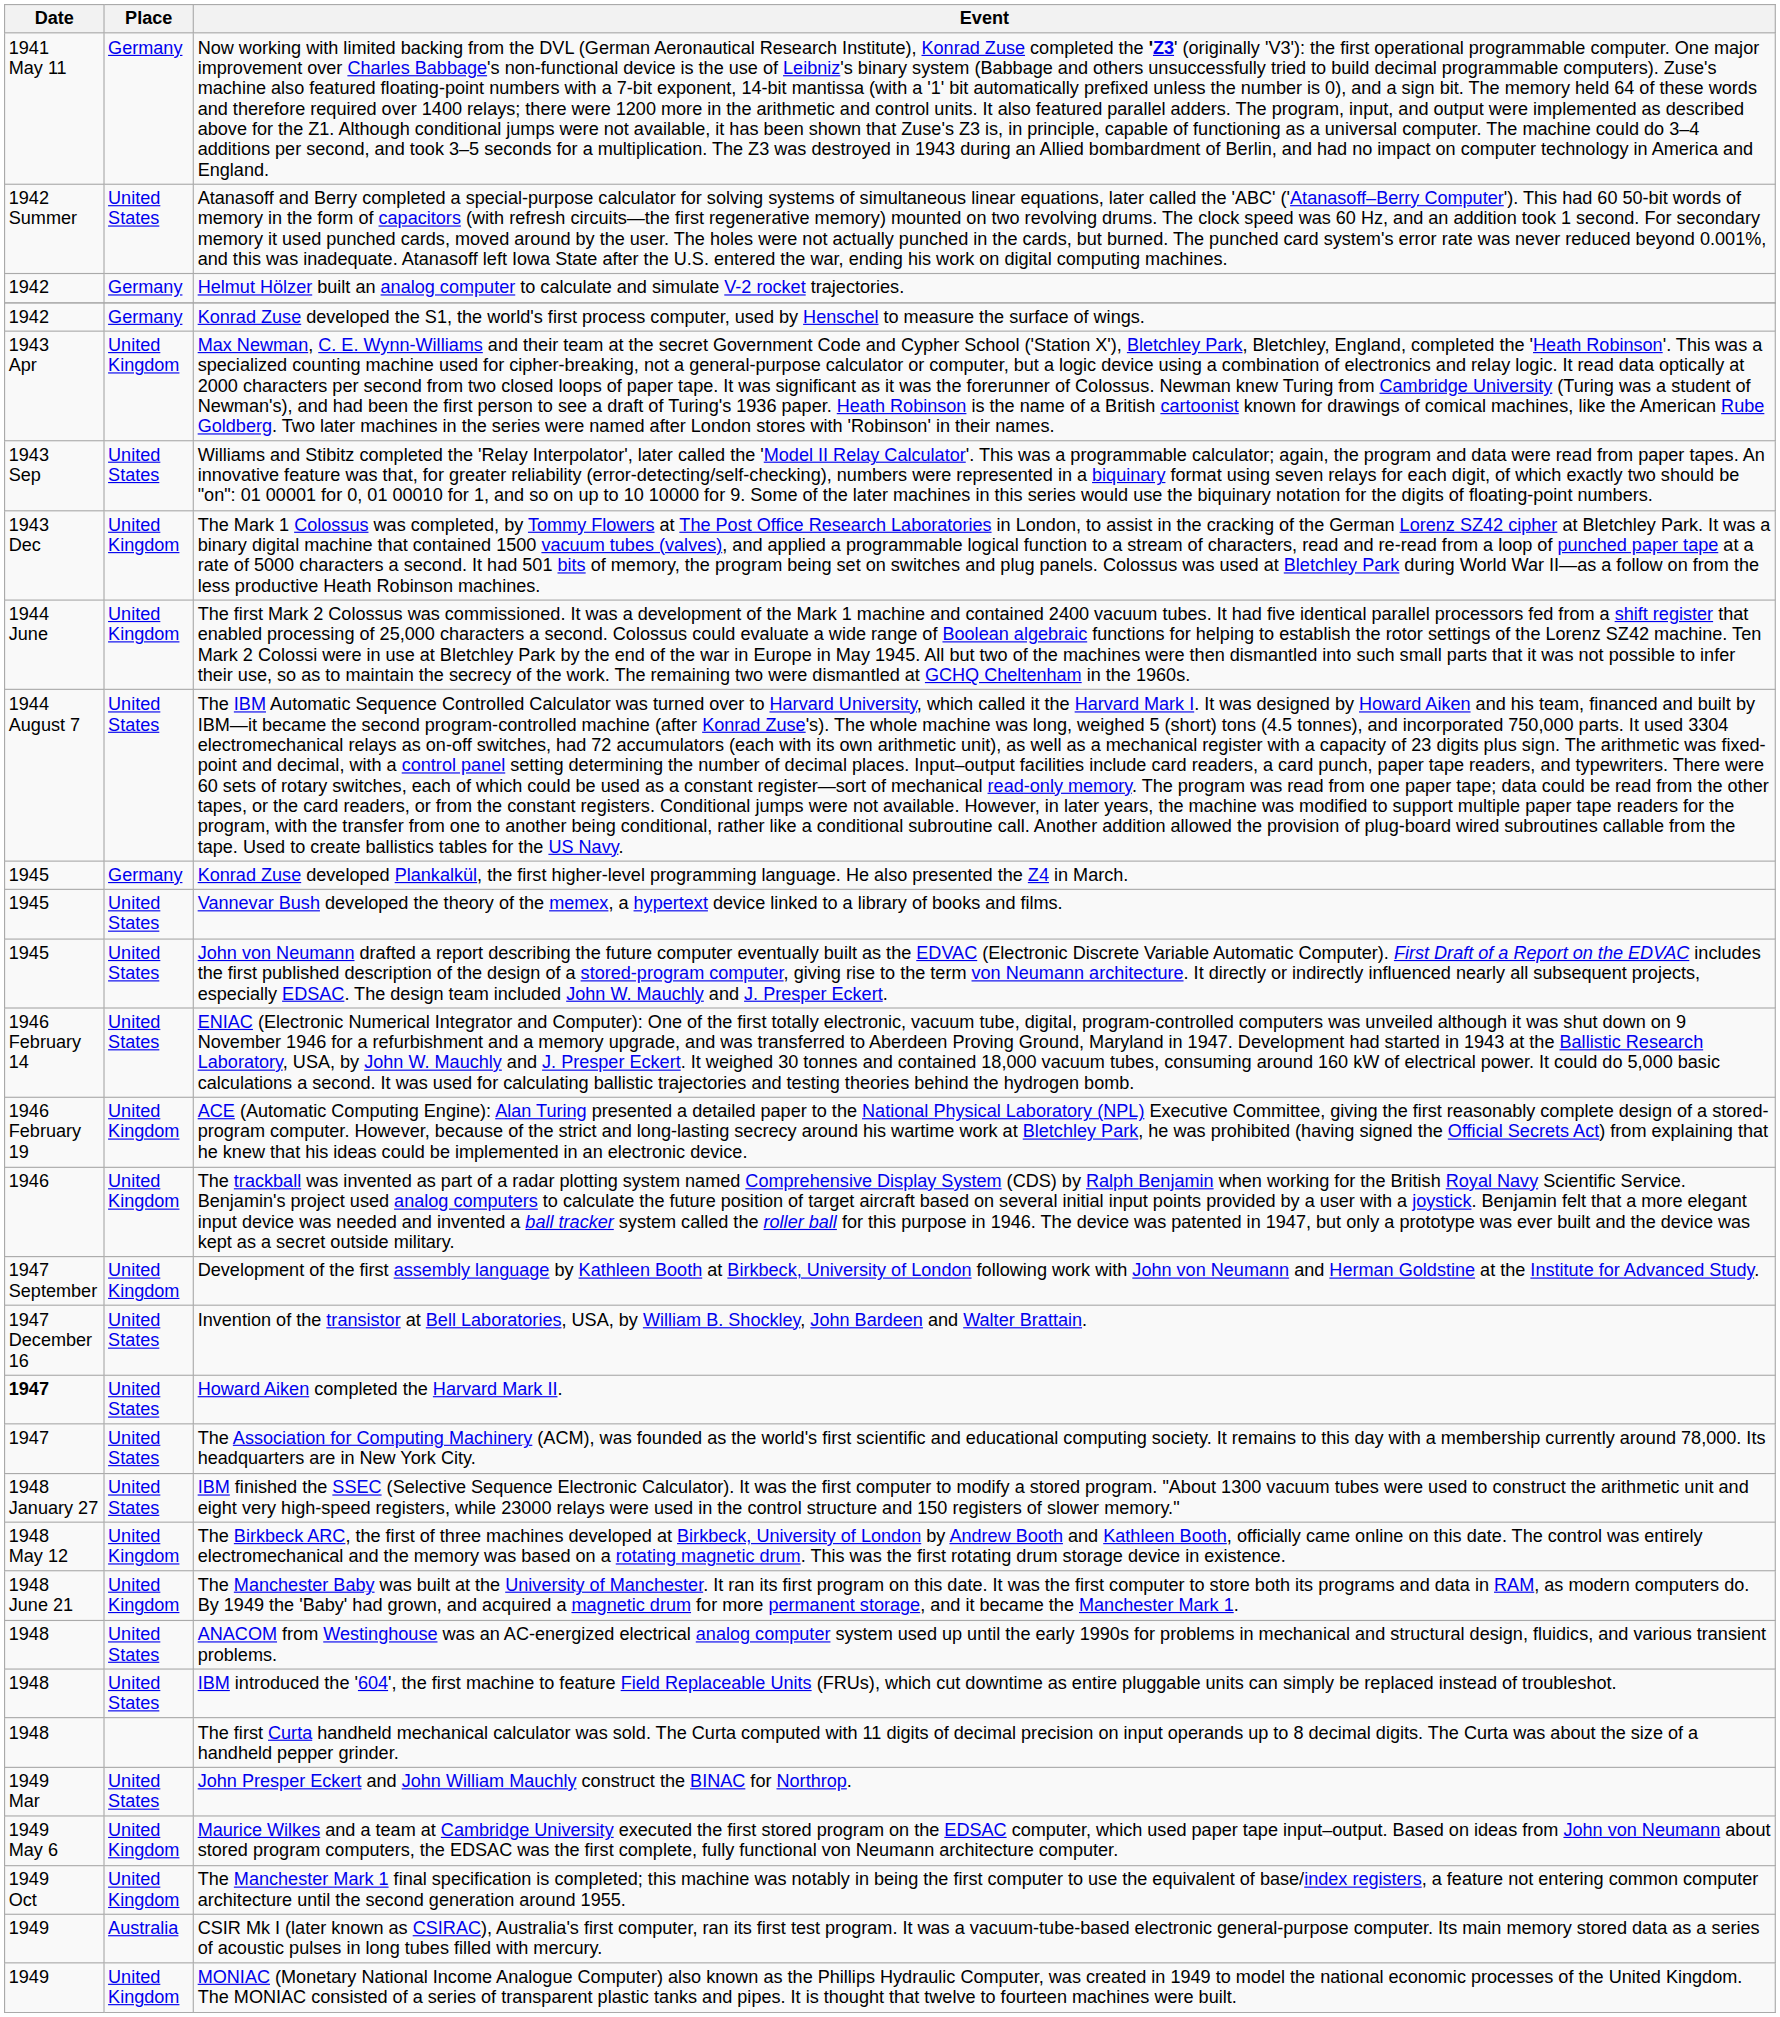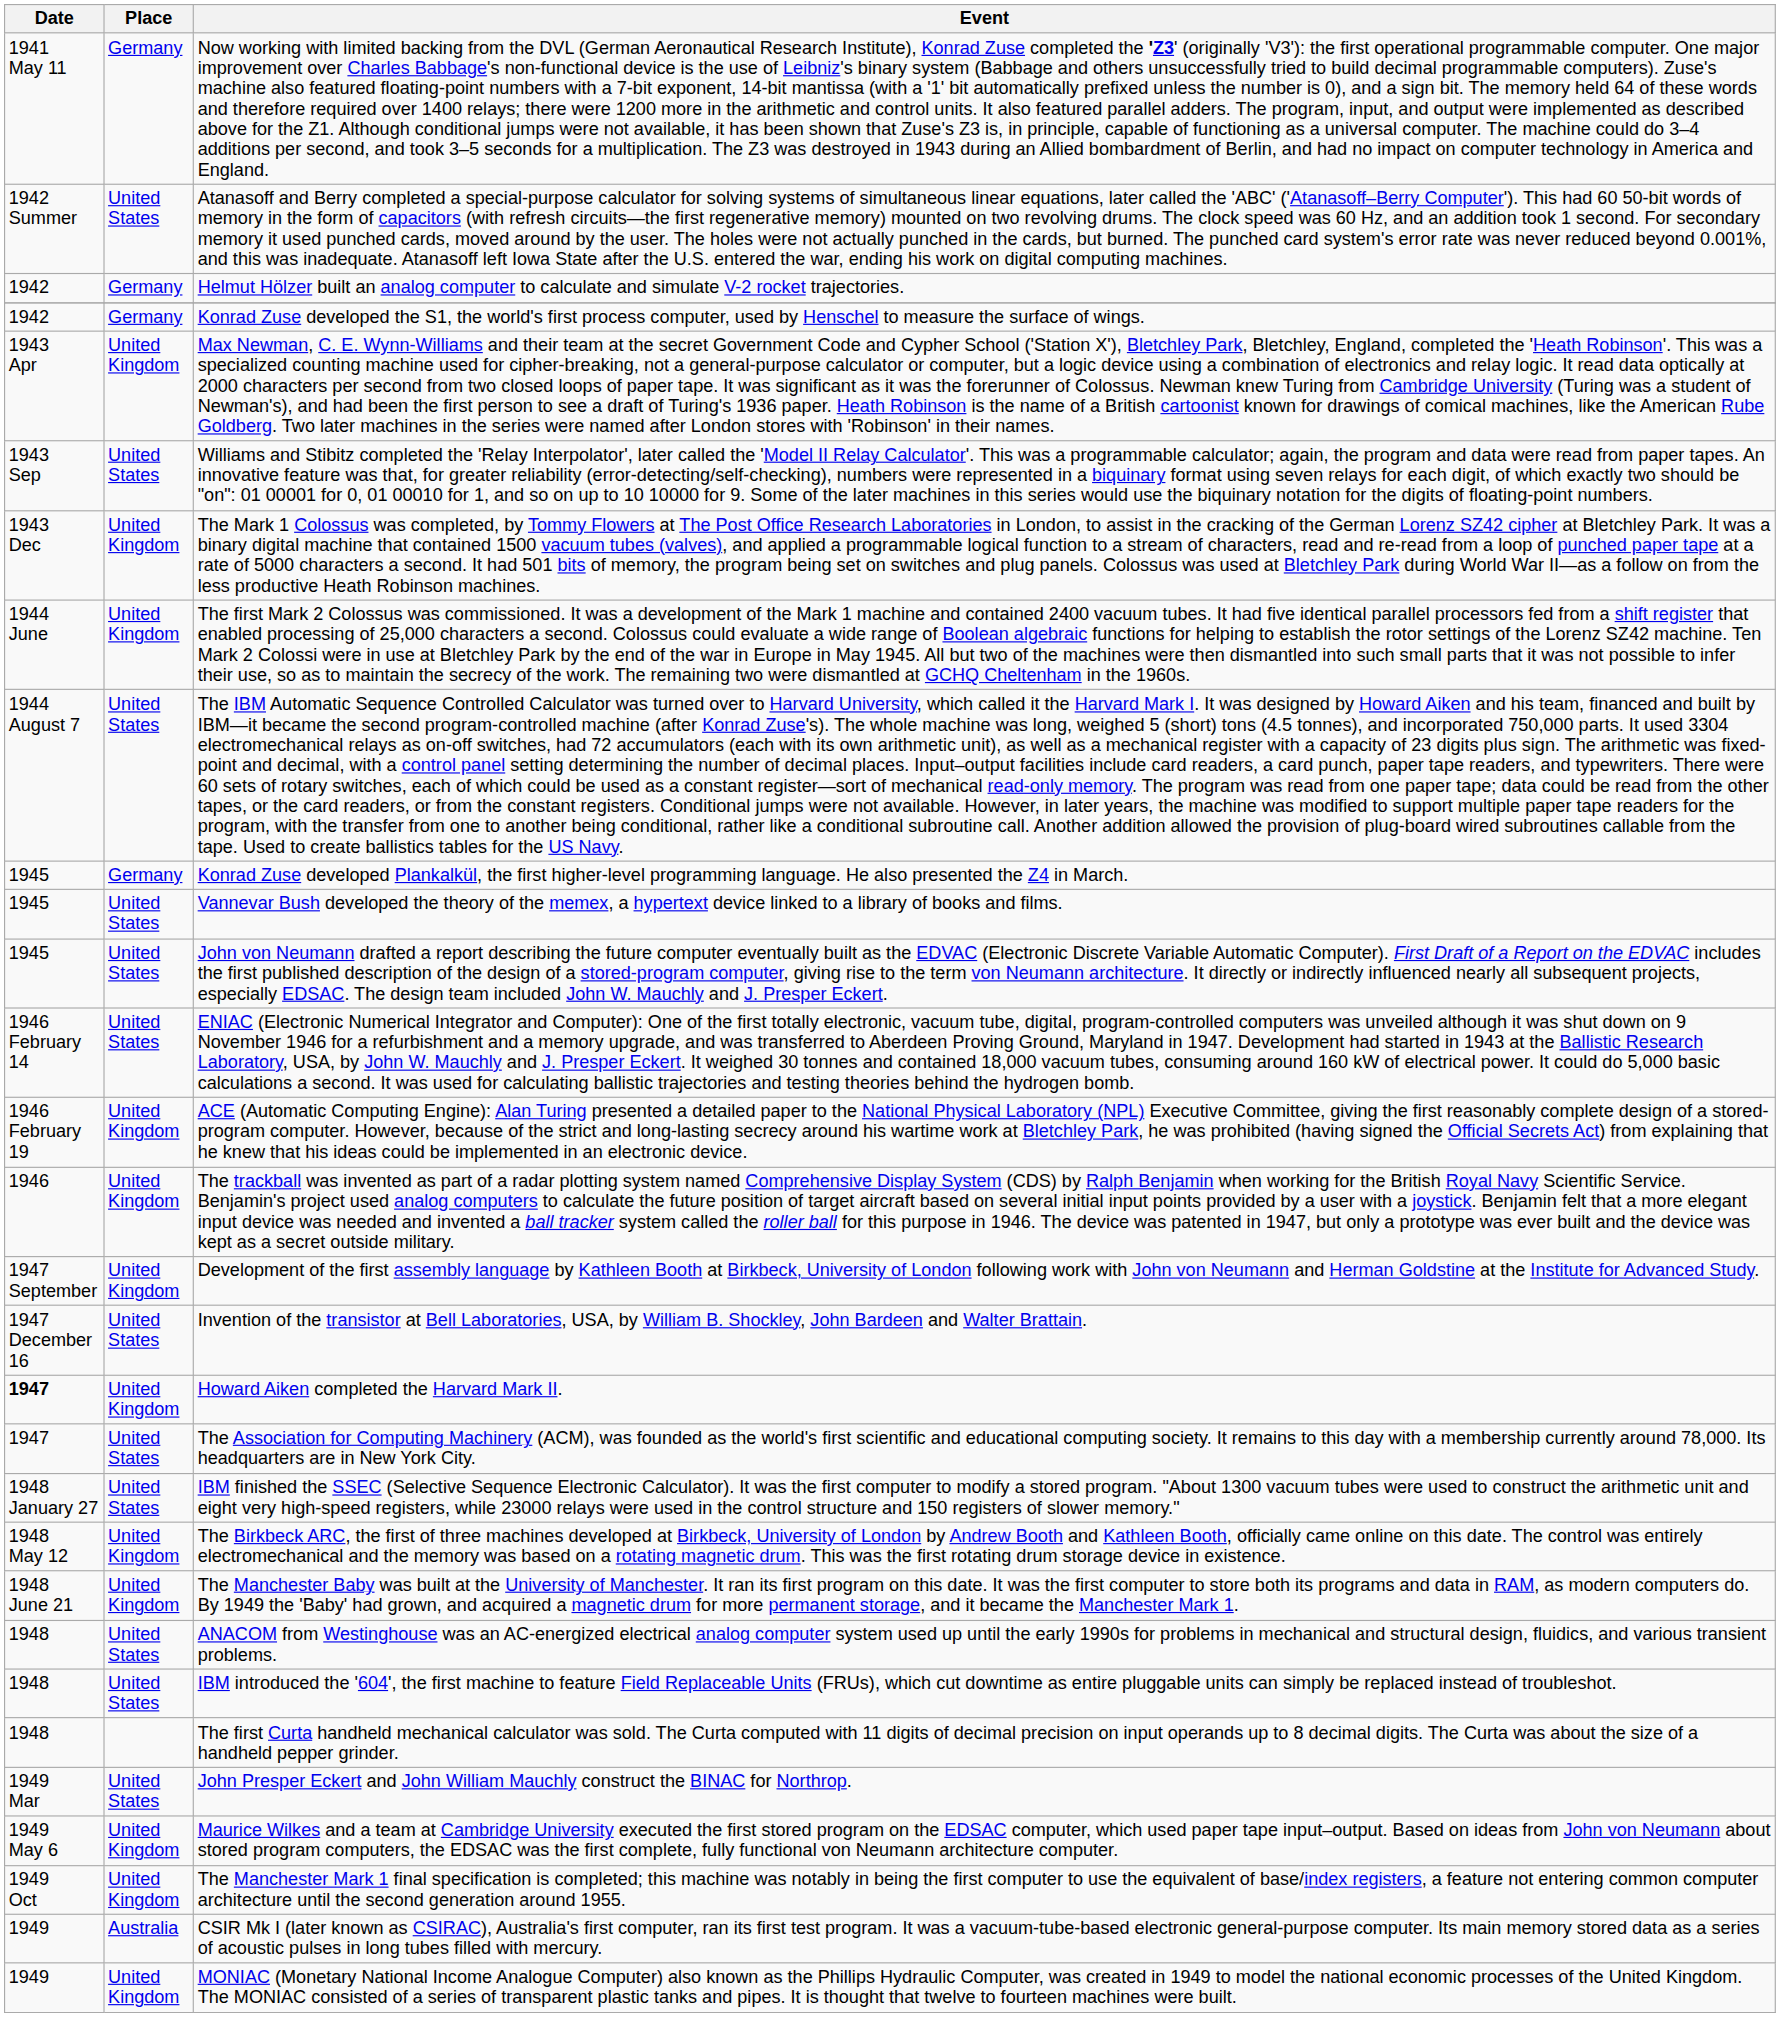Howard Aiken completed the Harvard Mark II. | Place: United States -> United Kingdom
